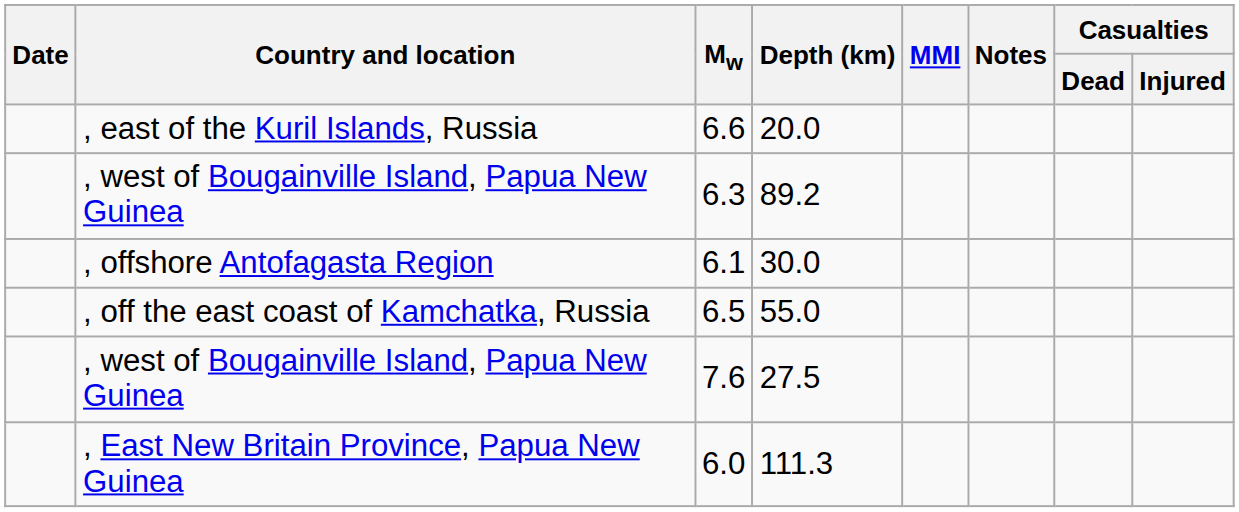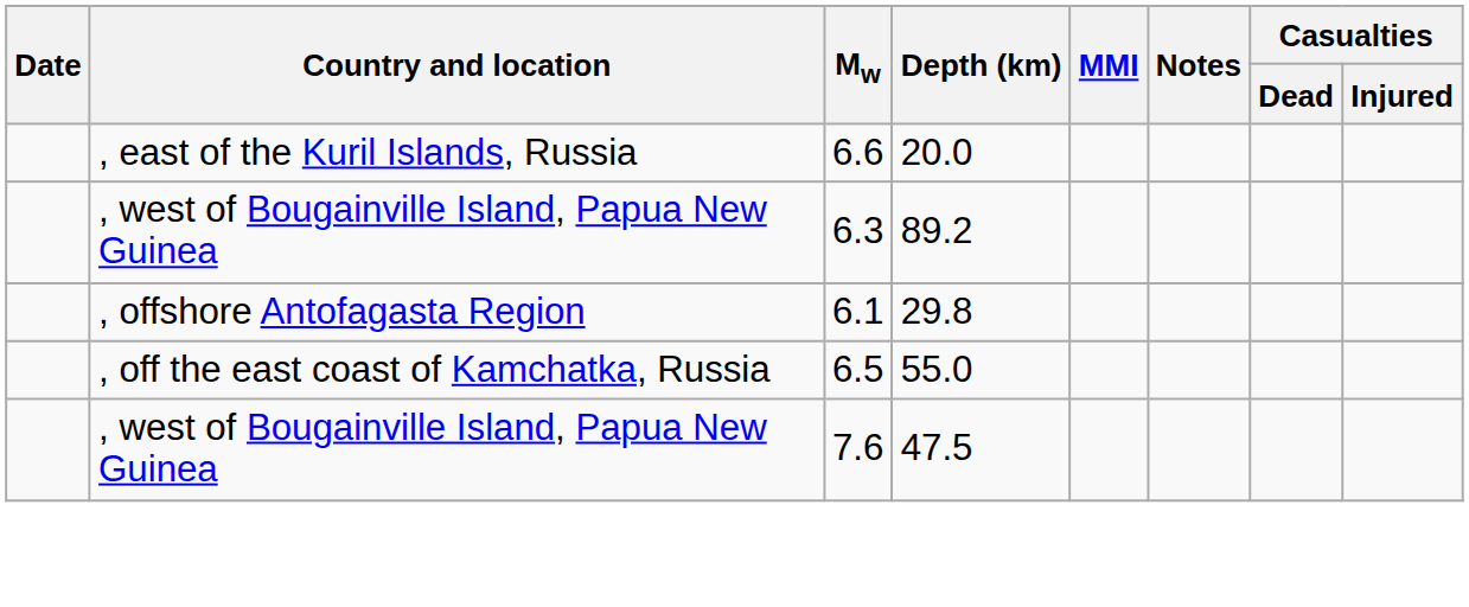6.1 | Depth (km): 30.0 -> 29.8
7.6 | Depth (km): 27.5 -> 47.5
- row: , East New Britain Province, Papua New Guinea | 6.0 | 111.3
